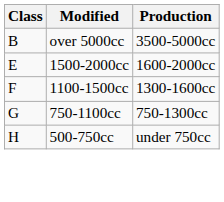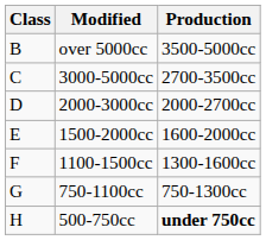+ row: C | 3000-5000cc | 2700-3500cc
+ row: D | 2000-3000cc | 2000-2700cc
500-750cc | Production: normal -> bold
